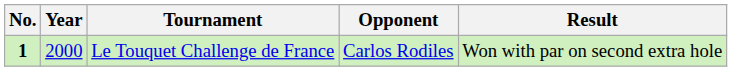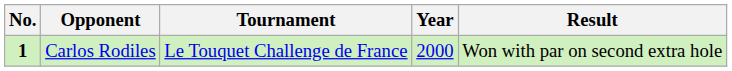columns swapped: Year <-> Opponent
